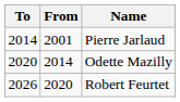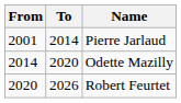columns swapped: From <-> To
